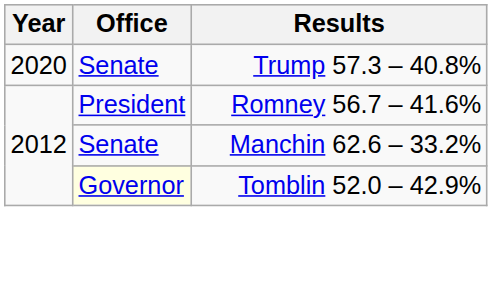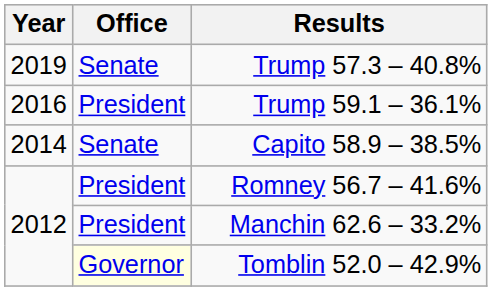Trump 57.3 – 40.8% | Year: 2020 -> 2019
+ row: 2016 | President | Trump 59.1 – 36.1%
+ row: 2014 | Senate | Capito 58.9 – 38.5%
Manchin 62.6 – 33.2% | Office: Senate -> President
